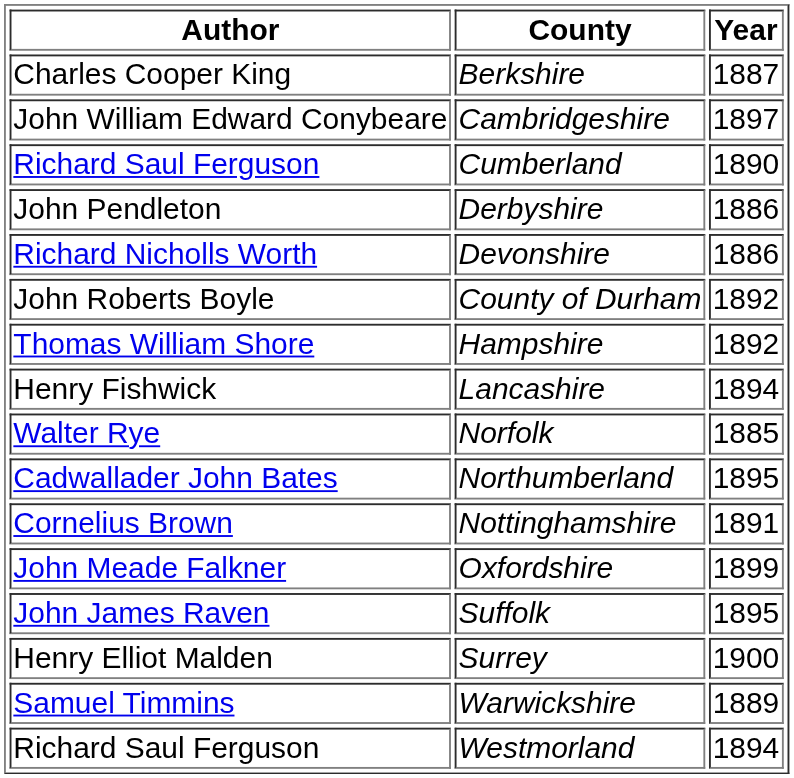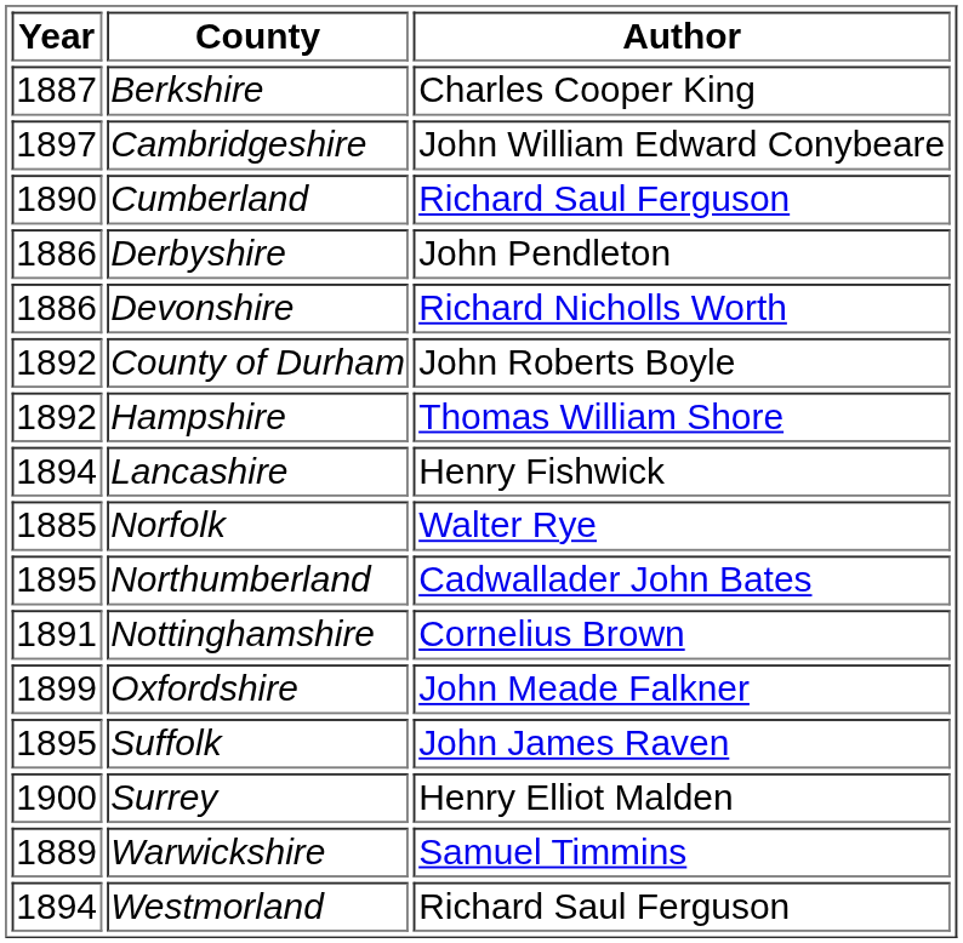columns swapped: Year <-> Author
